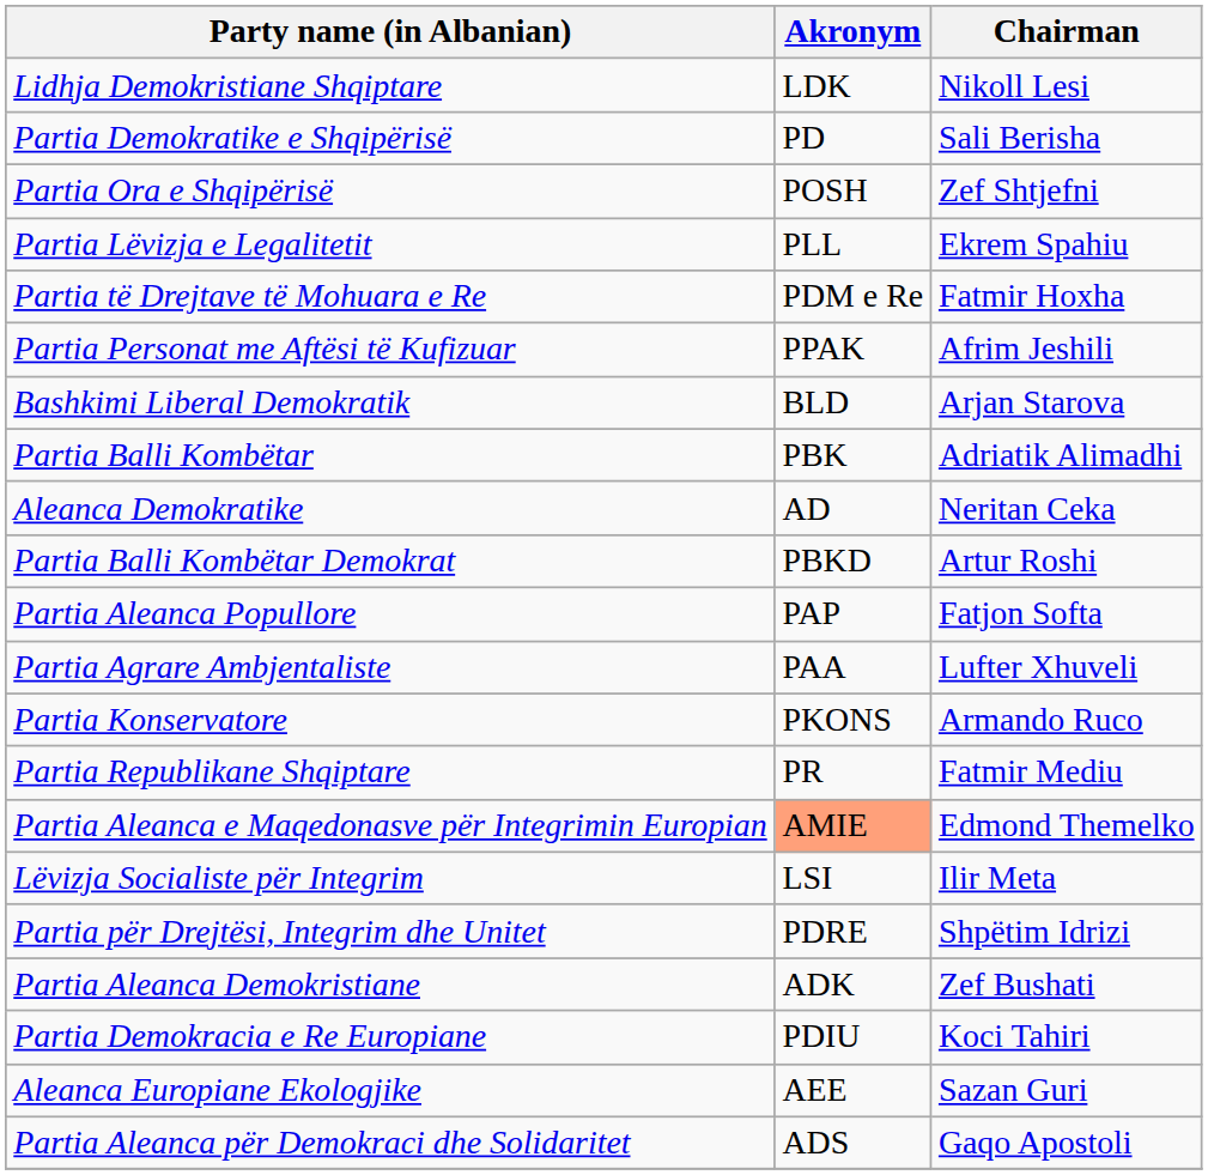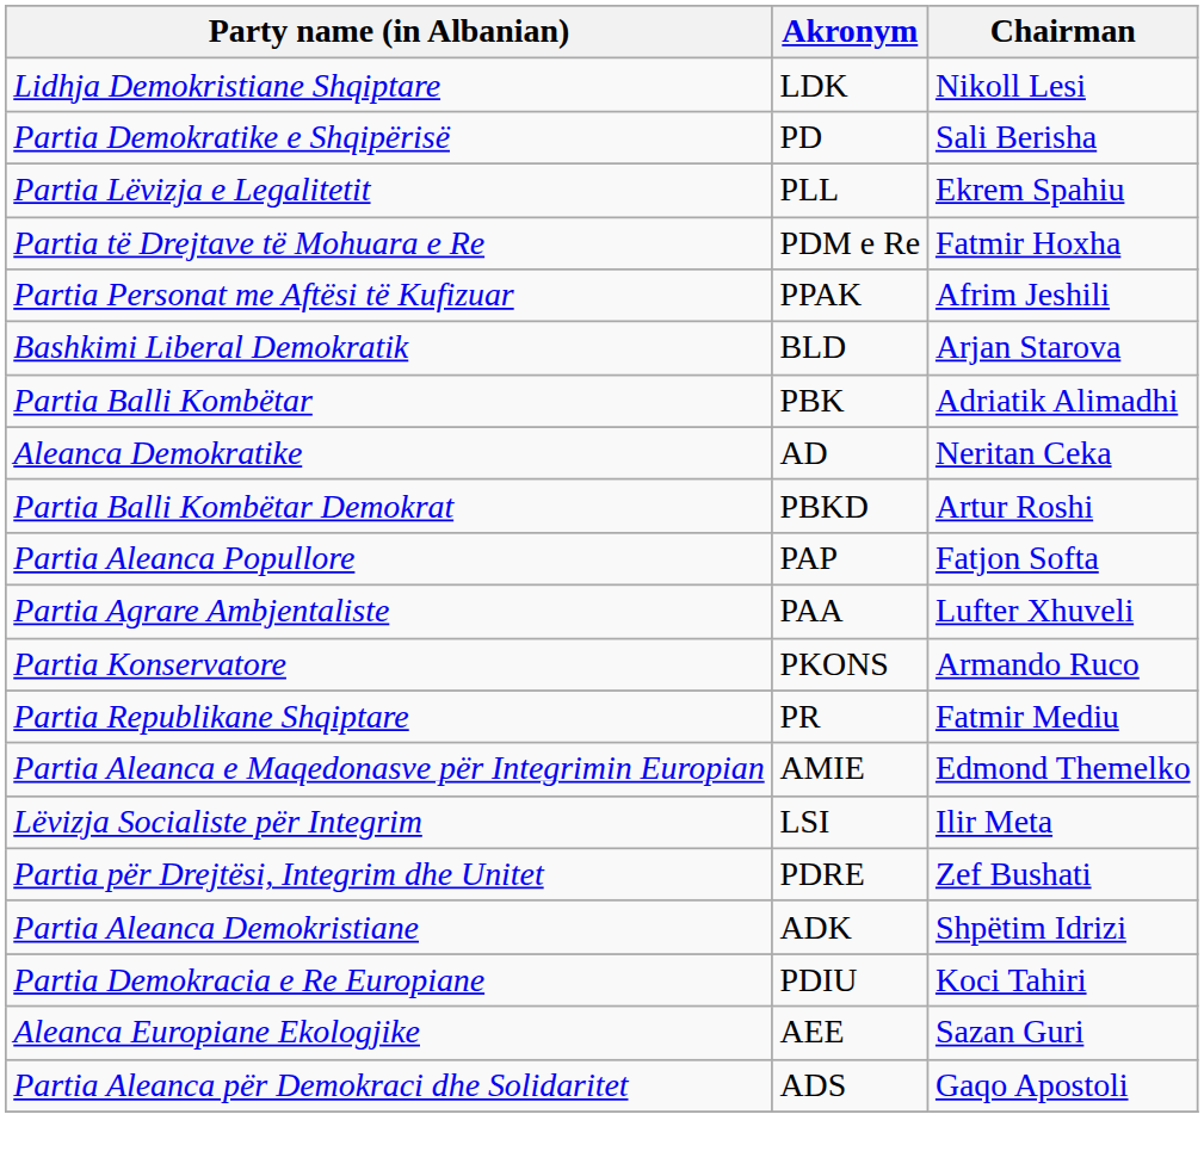- row: Partia Ora e Shqipërisë | POSH | Zef Shtjefni
Partia Aleanca e Maqedonasve për Integrimin Europian | Akronym: lightsalmon background -> no background
Partia për Drejtësi, Integrim dhe Unitet | Chairman: Shpëtim Idrizi -> Zef Bushati
Partia Aleanca Demokristiane | Chairman: Zef Bushati -> Shpëtim Idrizi
